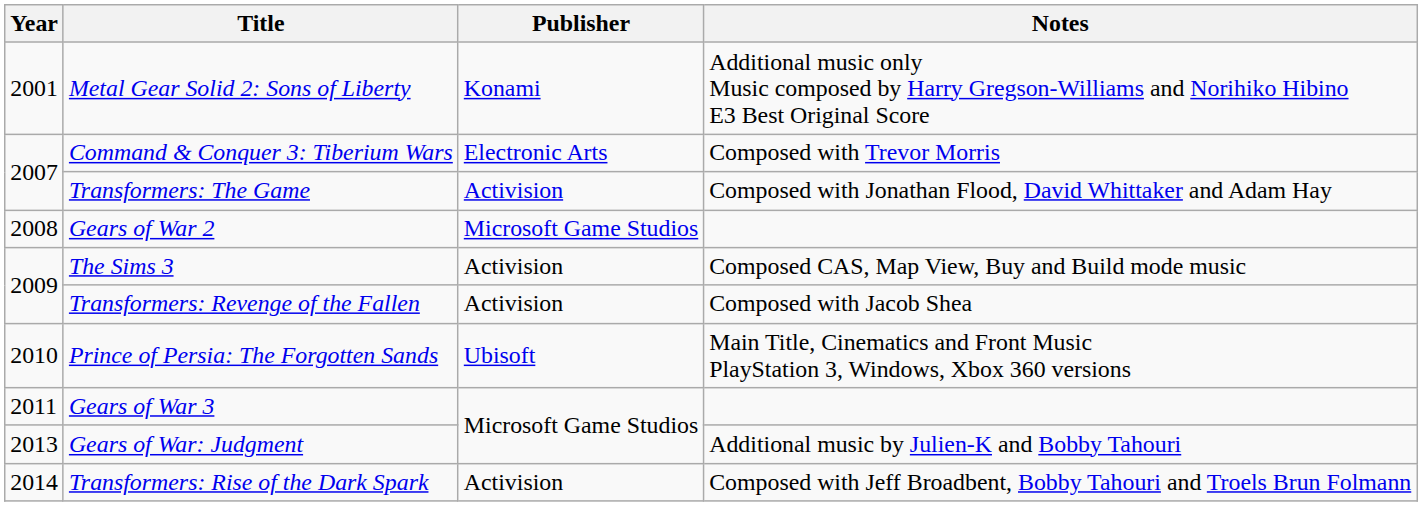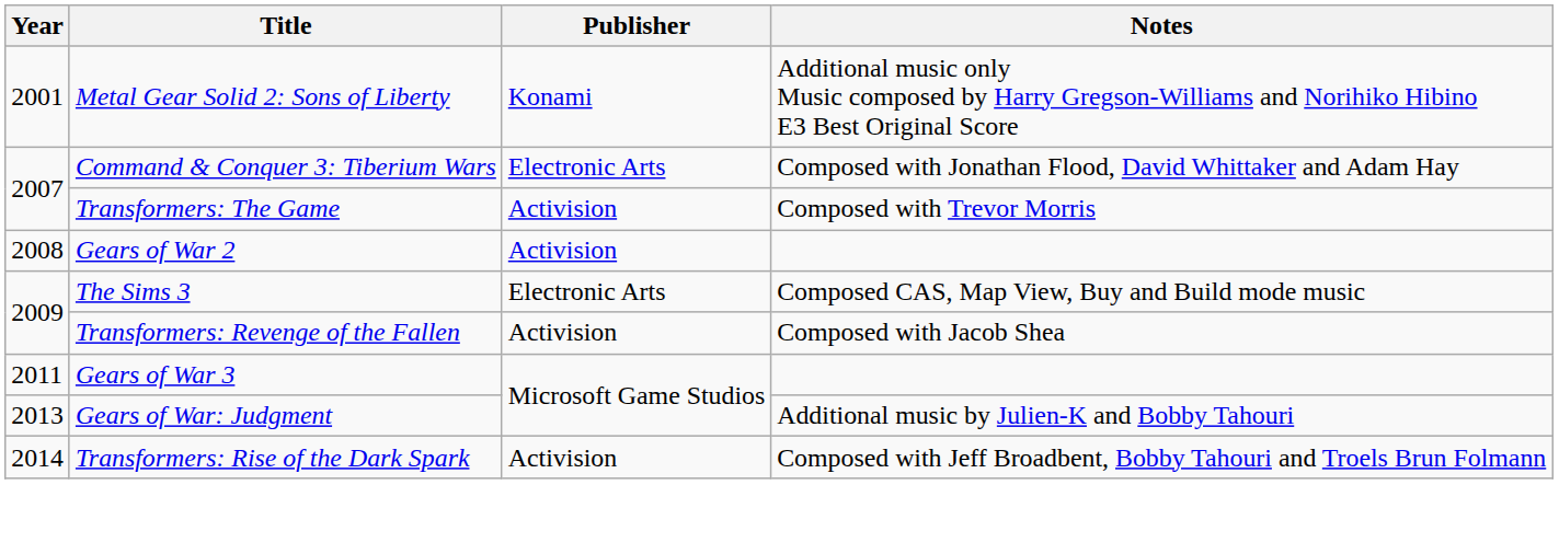Command & Conquer 3: Tiberium Wars | Notes: Composed with Trevor Morris -> Composed with Jonathan Flood, David Whittaker and Adam Hay
Transformers: The Game | Notes: Composed with Jonathan Flood, David Whittaker and Adam Hay -> Composed with Trevor Morris
Gears of War 2 | Publisher: Microsoft Game Studios -> Activision
The Sims 3 | Publisher: Activision -> Electronic Arts
- row: 2010 | Prince of Persia: The Forgotten Sands | Ubisoft | Main Title, Cinematics and Front Music PlayStation 3, Windows, Xbox 360 versions
